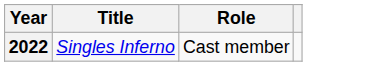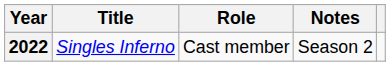+ column: Notes | Season 2
